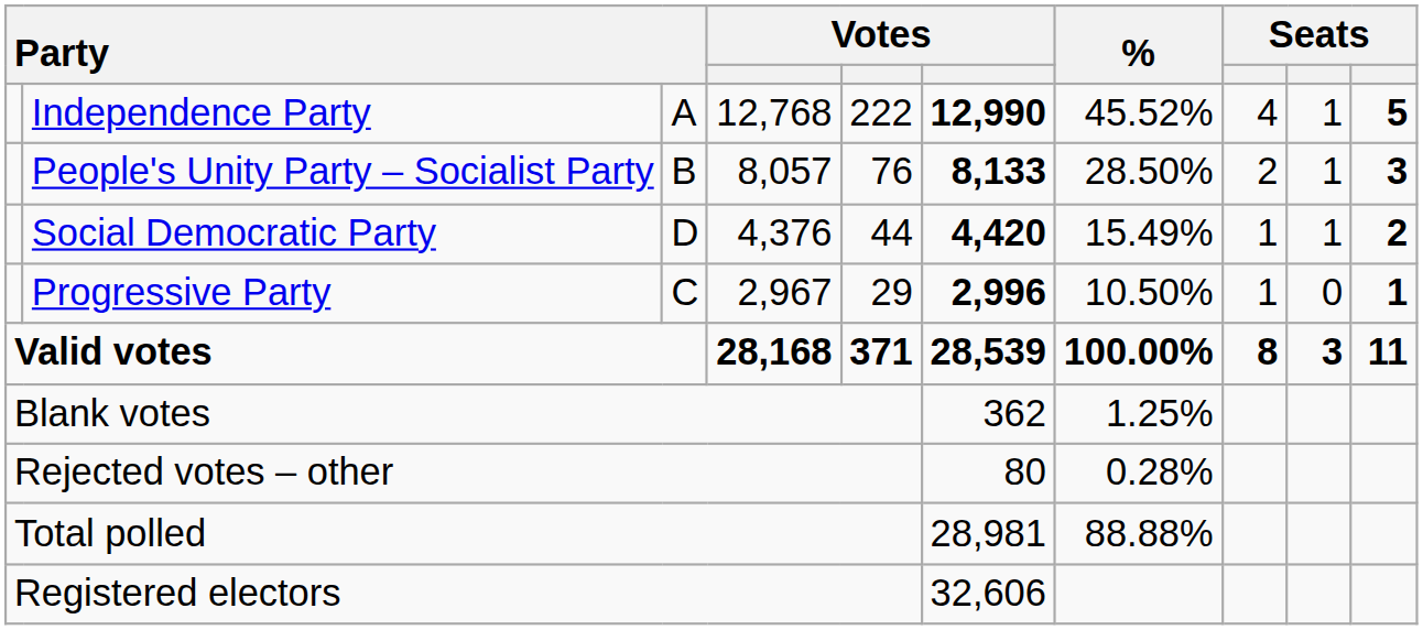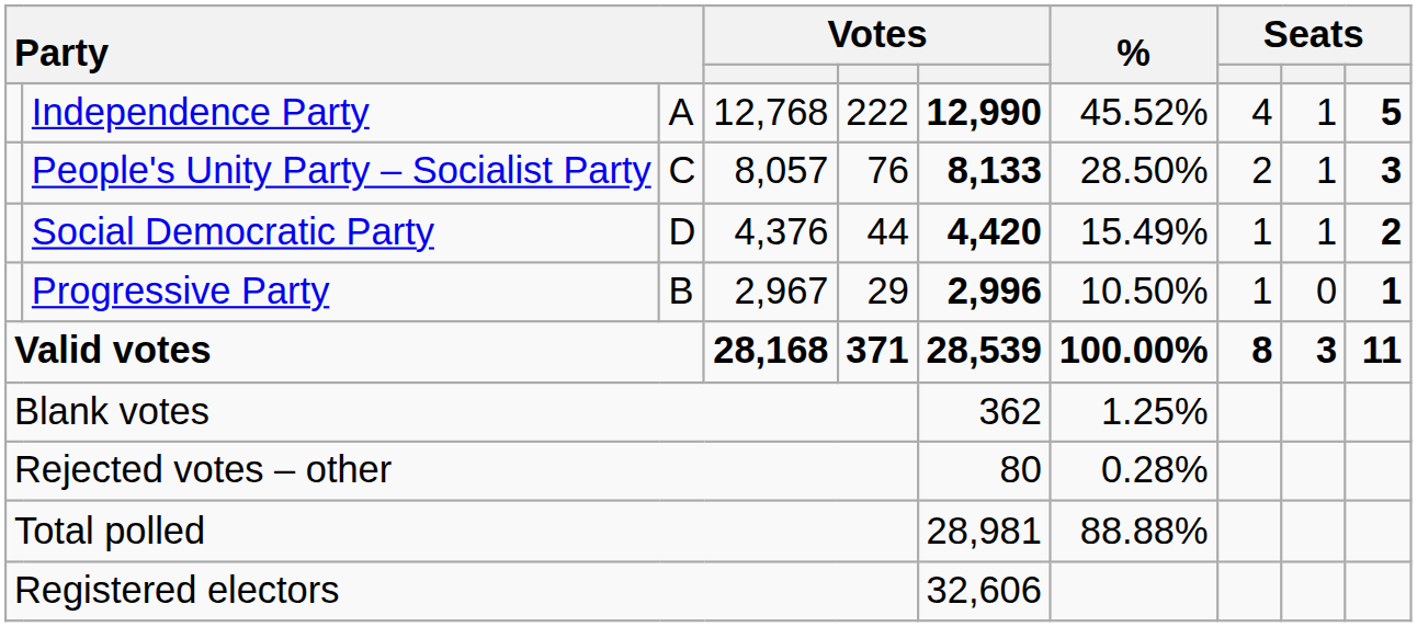People's Unity Party – Socialist Party | column 3: B -> C
Progressive Party | column 3: C -> B
